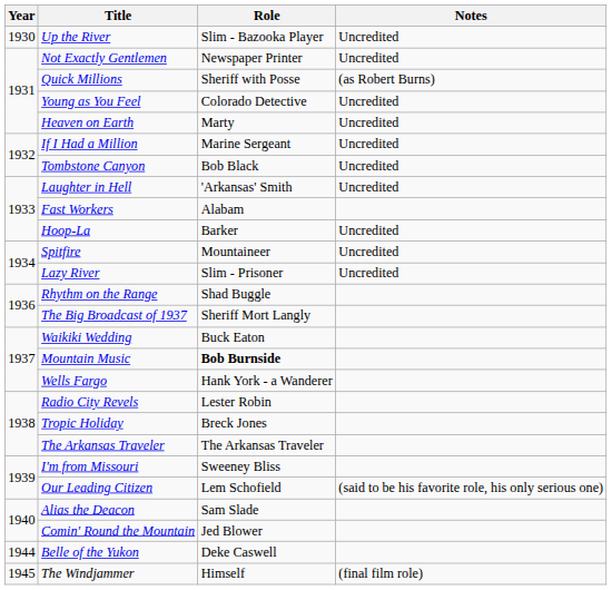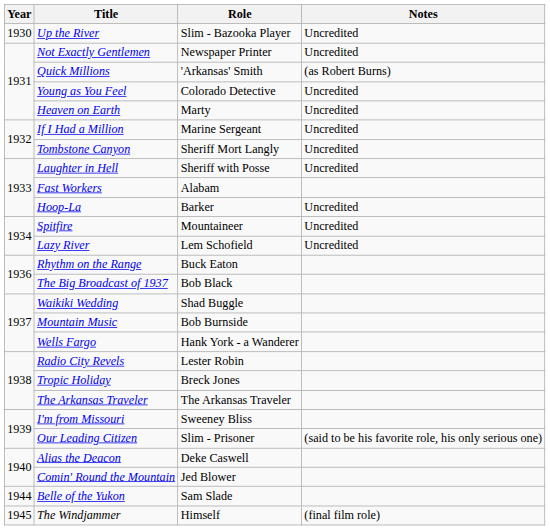Quick Millions | Role: Sheriff with Posse -> 'Arkansas' Smith
Tombstone Canyon | Role: Bob Black -> Sheriff Mort Langly
Laughter in Hell | Role: 'Arkansas' Smith -> Sheriff with Posse
Lazy River | Role: Slim - Prisoner -> Lem Schofield
Rhythm on the Range | Role: Shad Buggle -> Buck Eaton
The Big Broadcast of 1937 | Role: Sheriff Mort Langly -> Bob Black
Waikiki Wedding | Role: Buck Eaton -> Shad Buggle
Mountain Music | Role: bold -> normal
Our Leading Citizen | Role: Lem Schofield -> Slim - Prisoner
Alias the Deacon | Role: Sam Slade -> Deke Caswell
Belle of the Yukon | Role: Deke Caswell -> Sam Slade
